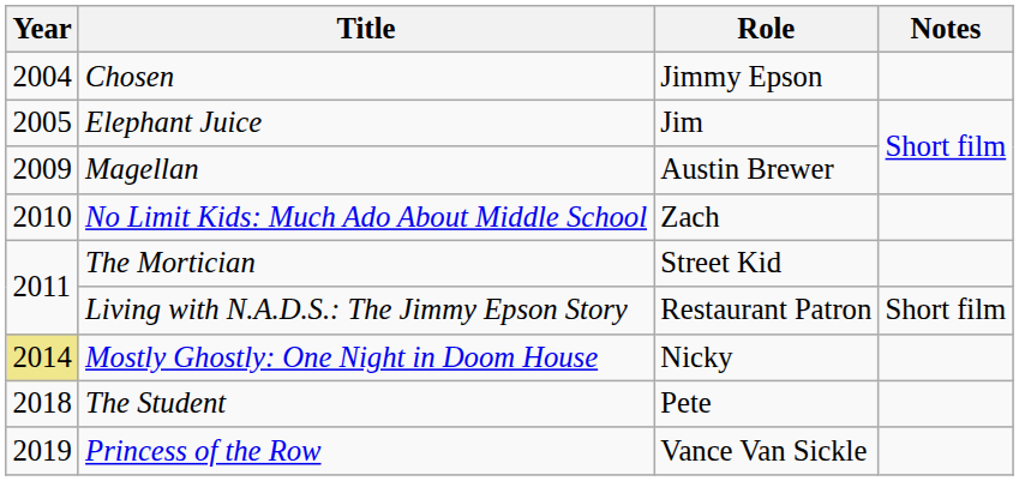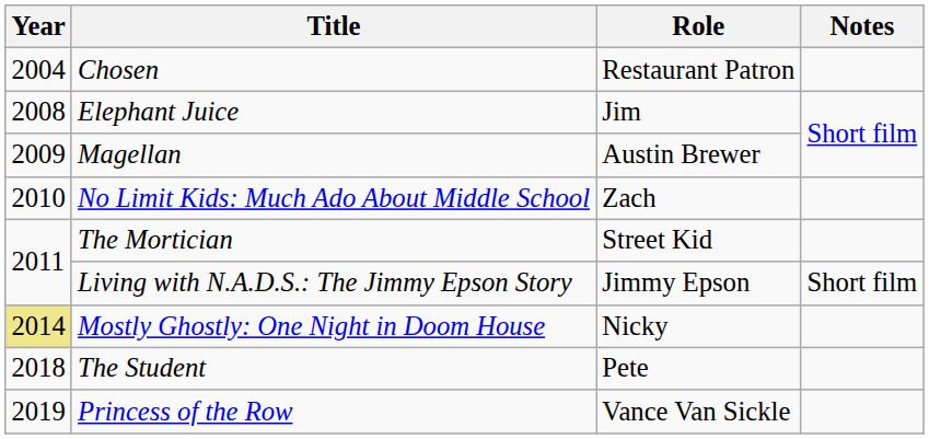Chosen | Role: Jimmy Epson -> Restaurant Patron
Elephant Juice | Year: 2005 -> 2008
Living with N.A.D.S.: The Jimmy Epson Story | Role: Restaurant Patron -> Jimmy Epson
